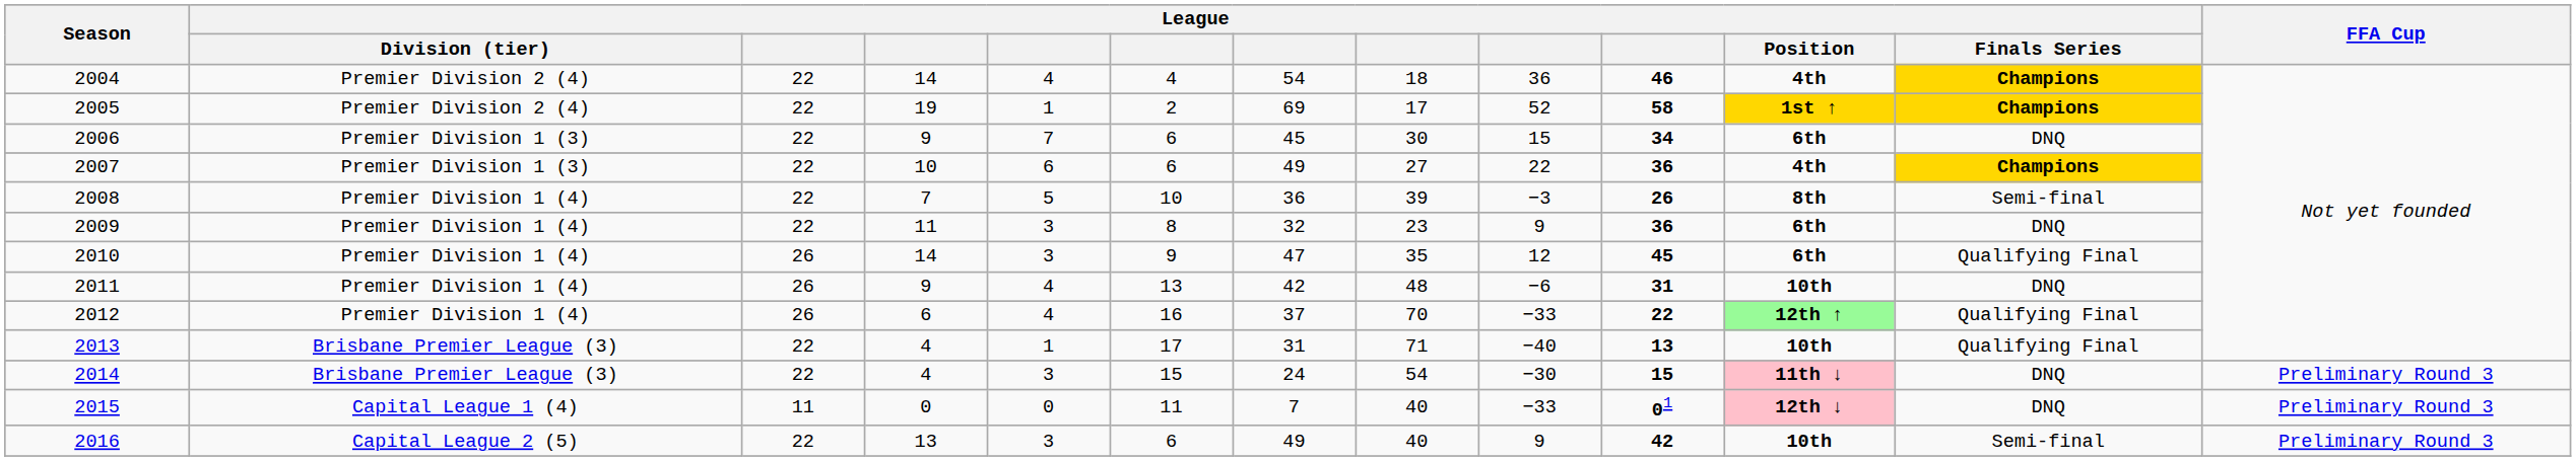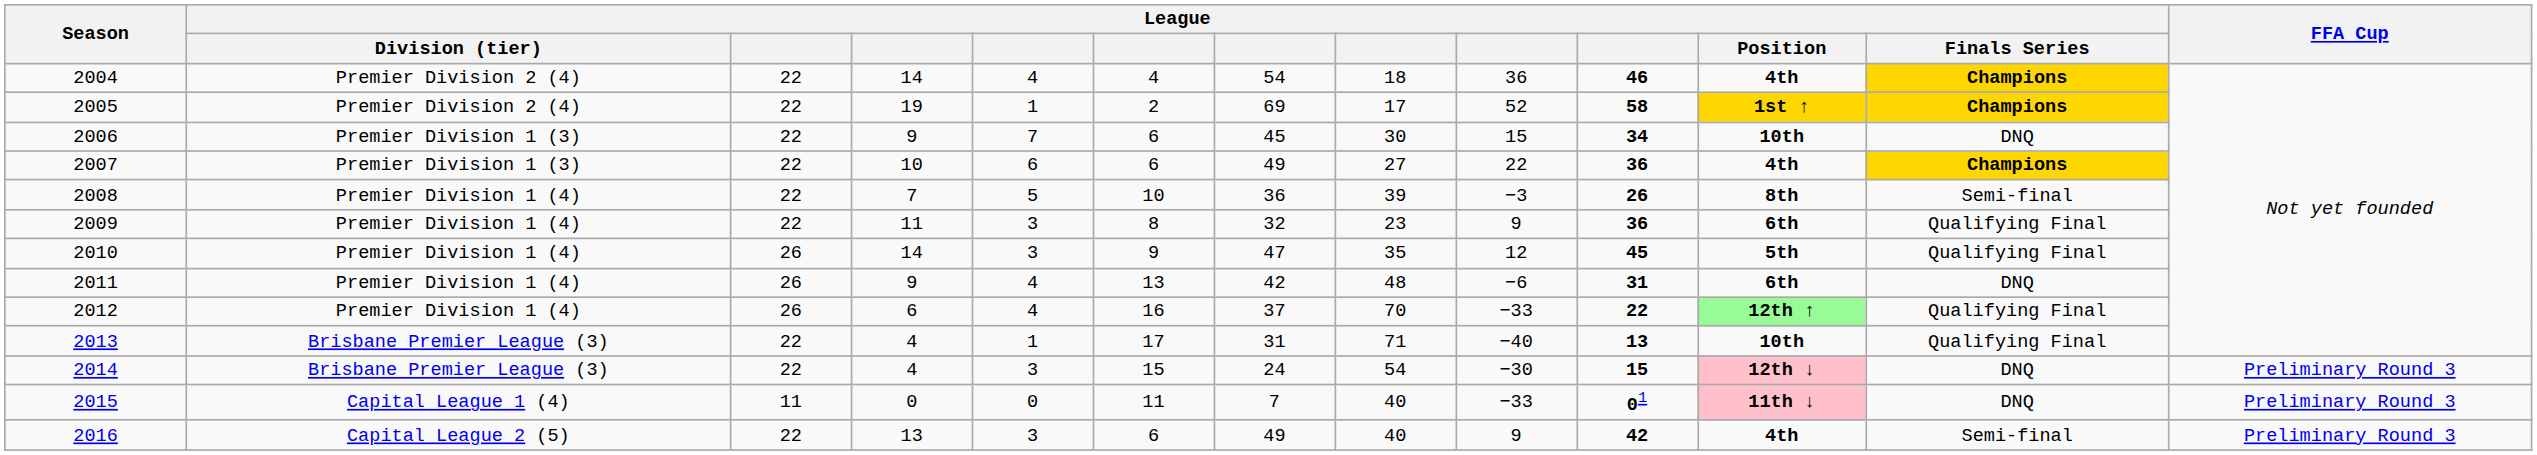2006 | League / Position: 6th -> 10th
2009 | League / Finals Series: DNQ -> Qualifying Final
2010 | League / Position: 6th -> 5th
2011 | League / Position: 10th -> 6th
2014 | League / Position: 11th ↓ -> 12th ↓
2015 | League / Position: 12th ↓ -> 11th ↓
2016 | League / Position: 10th -> 4th
